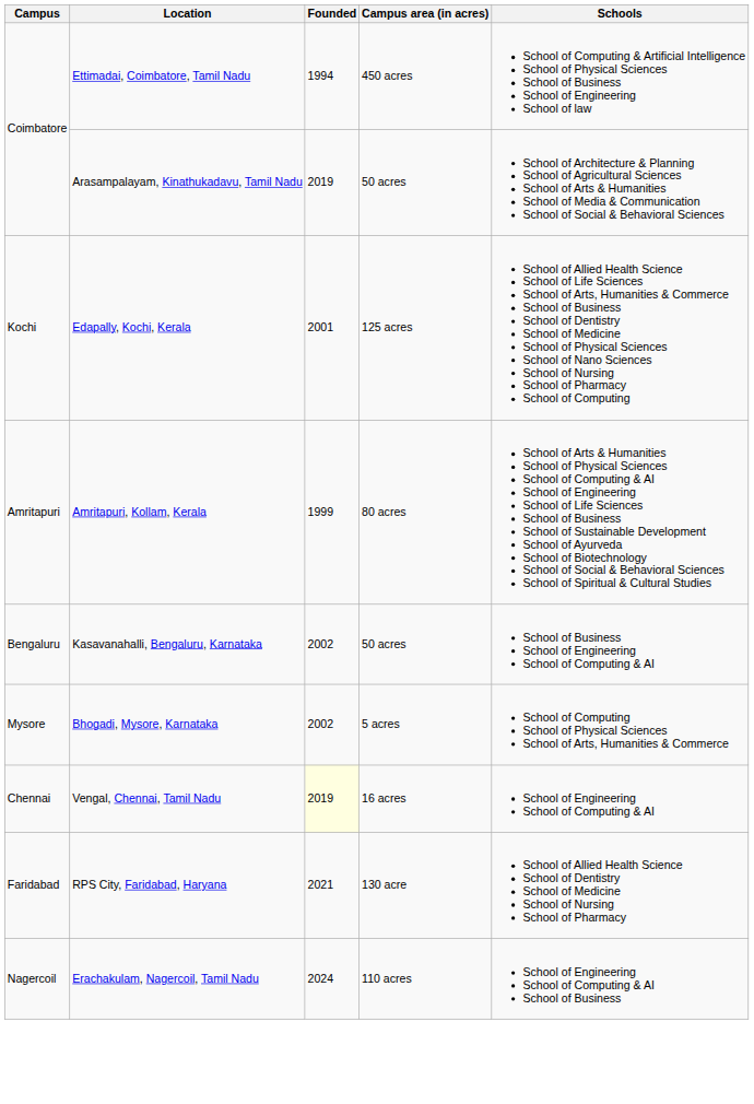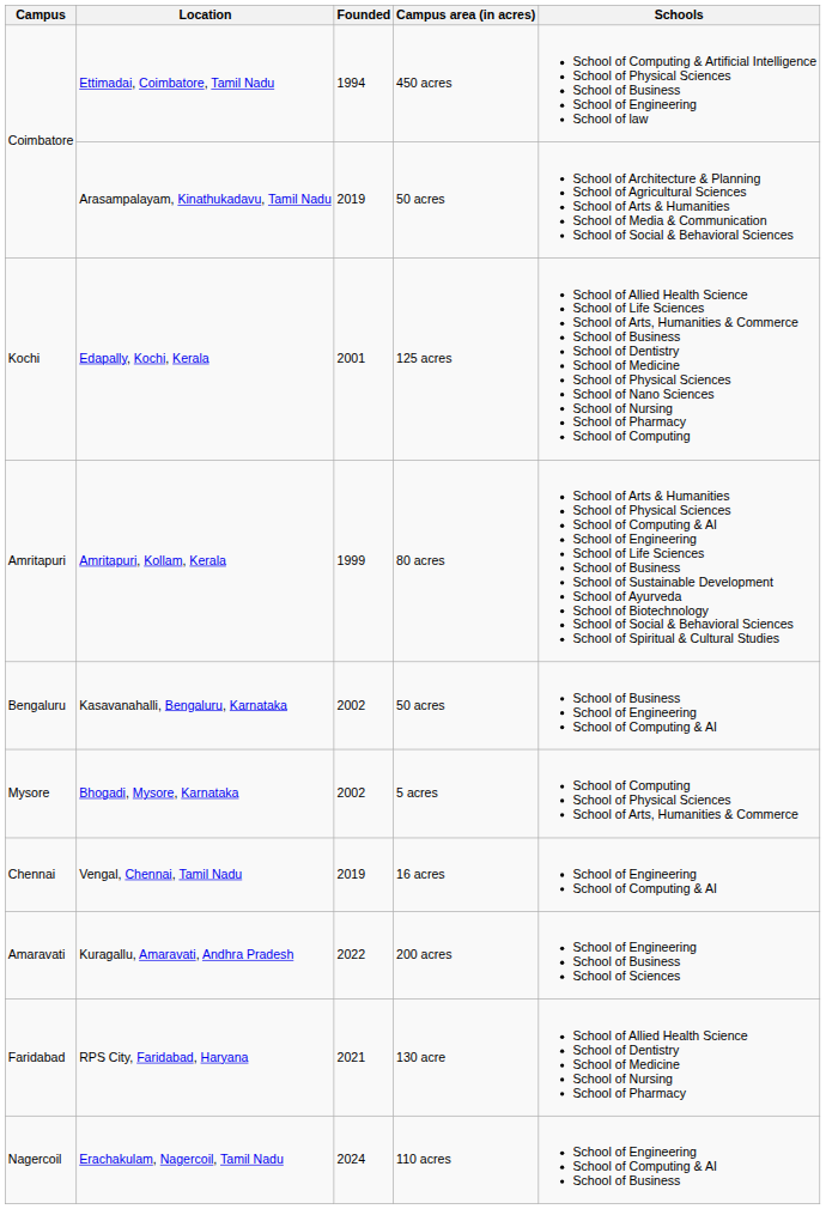Vengal, Chennai, Tamil Nadu | Founded: lightyellow background -> no background
+ row: Amaravati | Kuragallu, Amaravati, Andhra Pradesh | 2022 | 200 acres | School of Engineering School of Business School of Sciences
